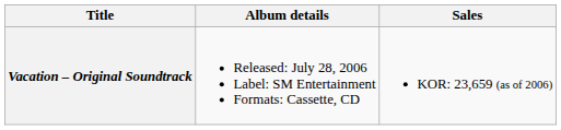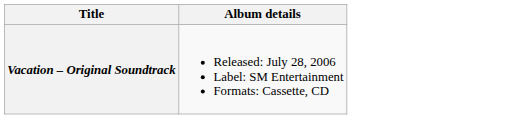- column: Sales | KOR: 23,659 (as of 2006)
